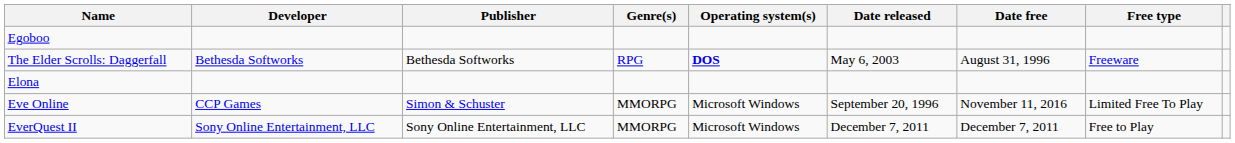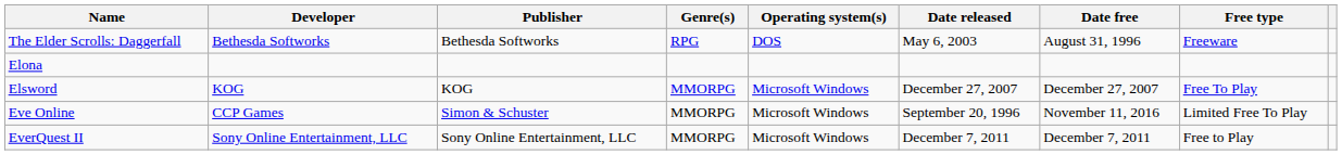- row: Egoboo
The Elder Scrolls: Daggerfall | Operating system(s): bold -> normal
+ row: Elsword | KOG | KOG | MMORPG | Microsoft Windows | December 27, 2007 | December 27, 2007 | Free To Play
